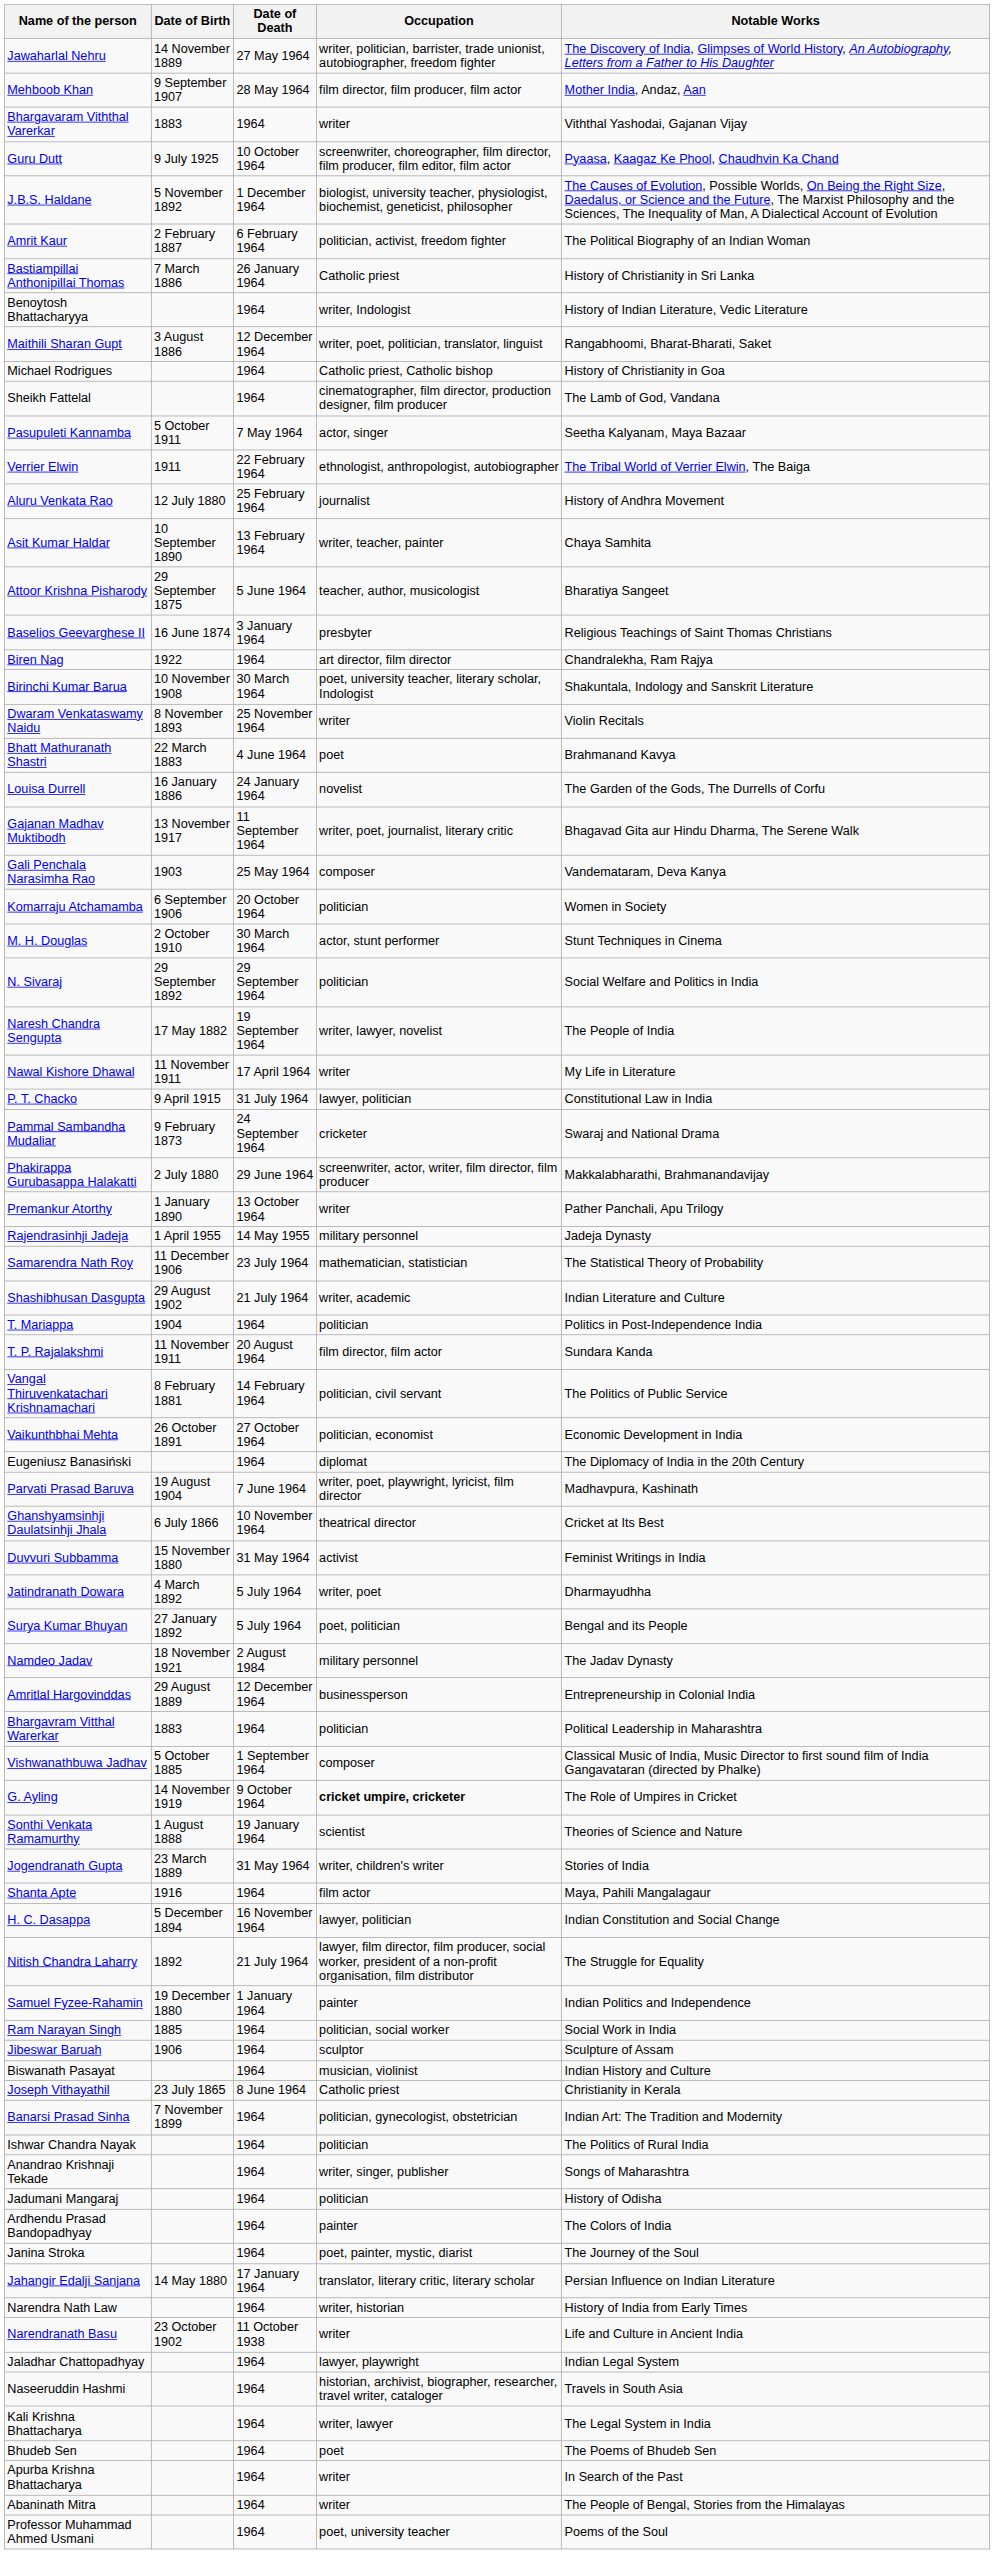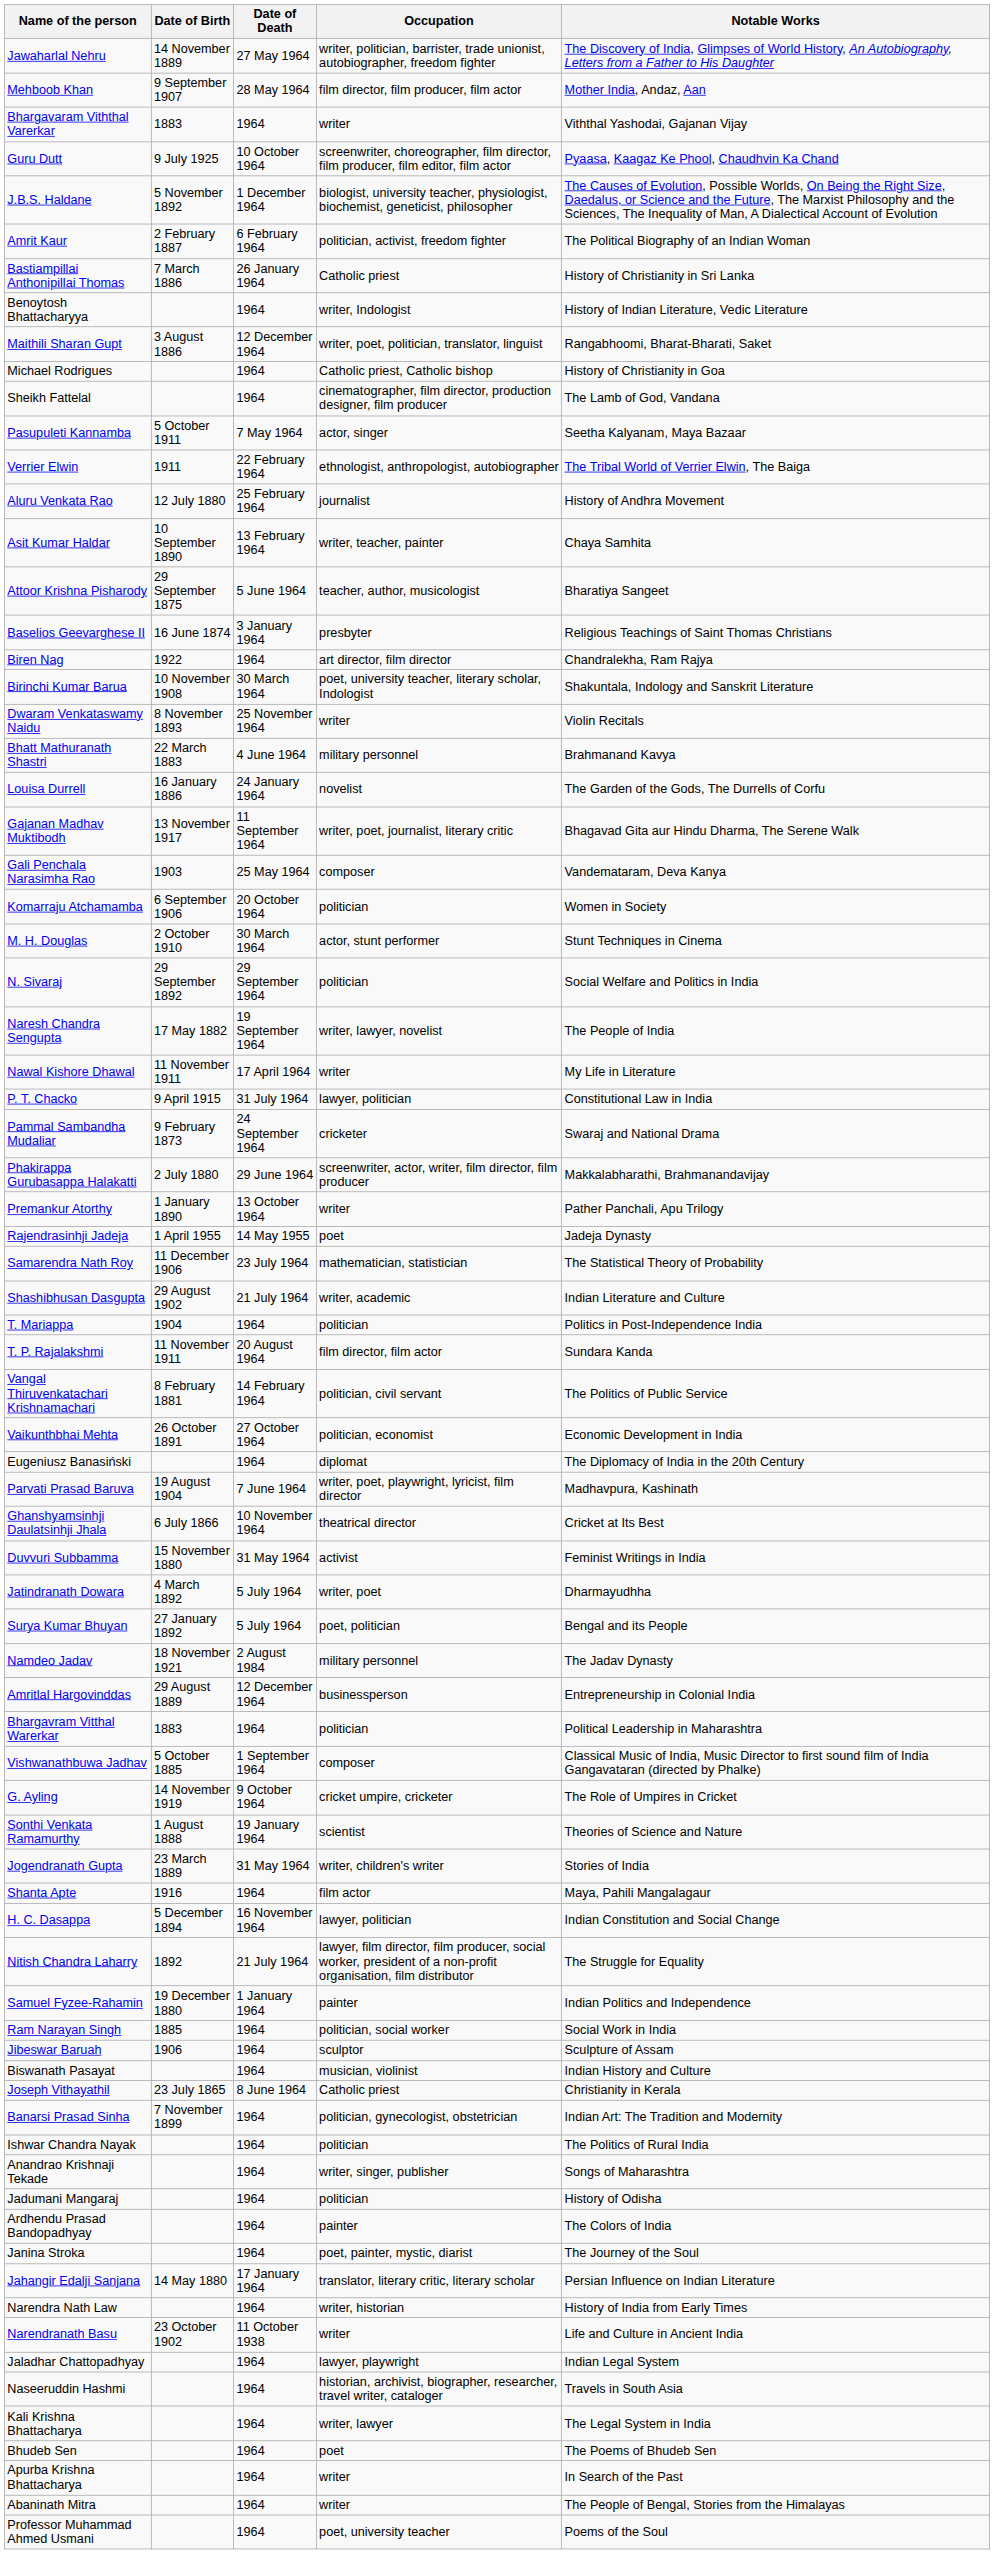Bhatt Mathuranath Shastri | Occupation: poet -> military personnel
Rajendrasinhji Jadeja | Occupation: military personnel -> poet
G. Ayling | Occupation: bold -> normal
